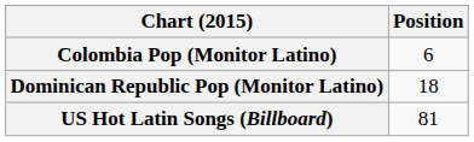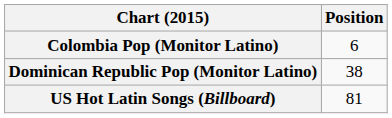Dominican Republic Pop (Monitor Latino) | Position: 18 -> 38
